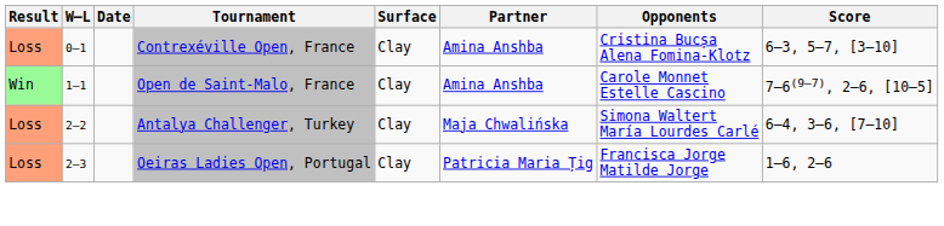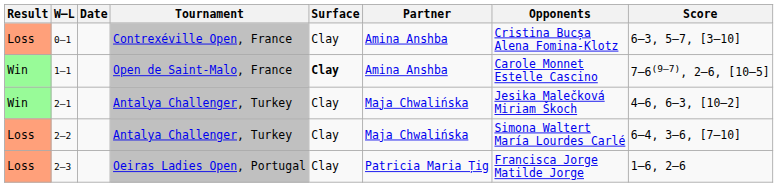1–1 | Surface: normal -> bold
+ row: Win | 2–1 | Antalya Challenger, Turkey | Clay | Maja Chwalińska | Jesika Malečková Miriam Škoch | 4–6, 6–3, [10–2]
